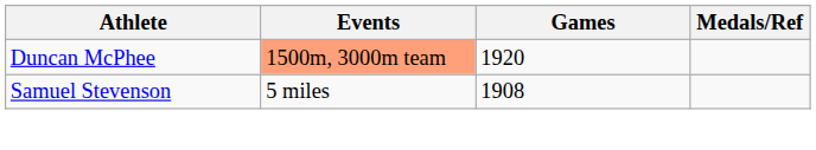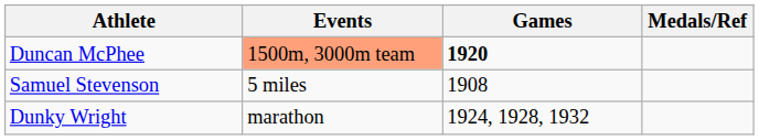Duncan McPhee | Games: normal -> bold
+ row: Dunky Wright | marathon | 1924, 1928, 1932
